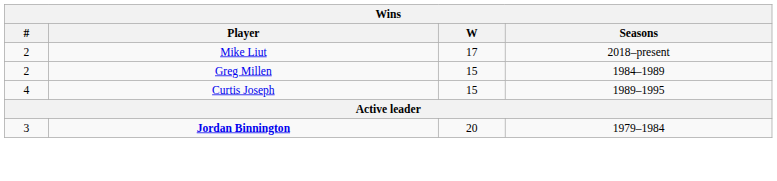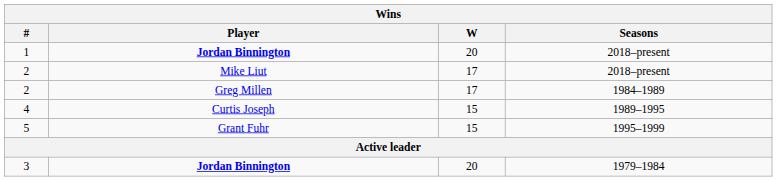+ row: 1 | Jordan Binnington | 20 | 2018–present
2 / Greg Millen | W: 15 -> 17
+ row: 5 | Grant Fuhr | 15 | 1995–1999
